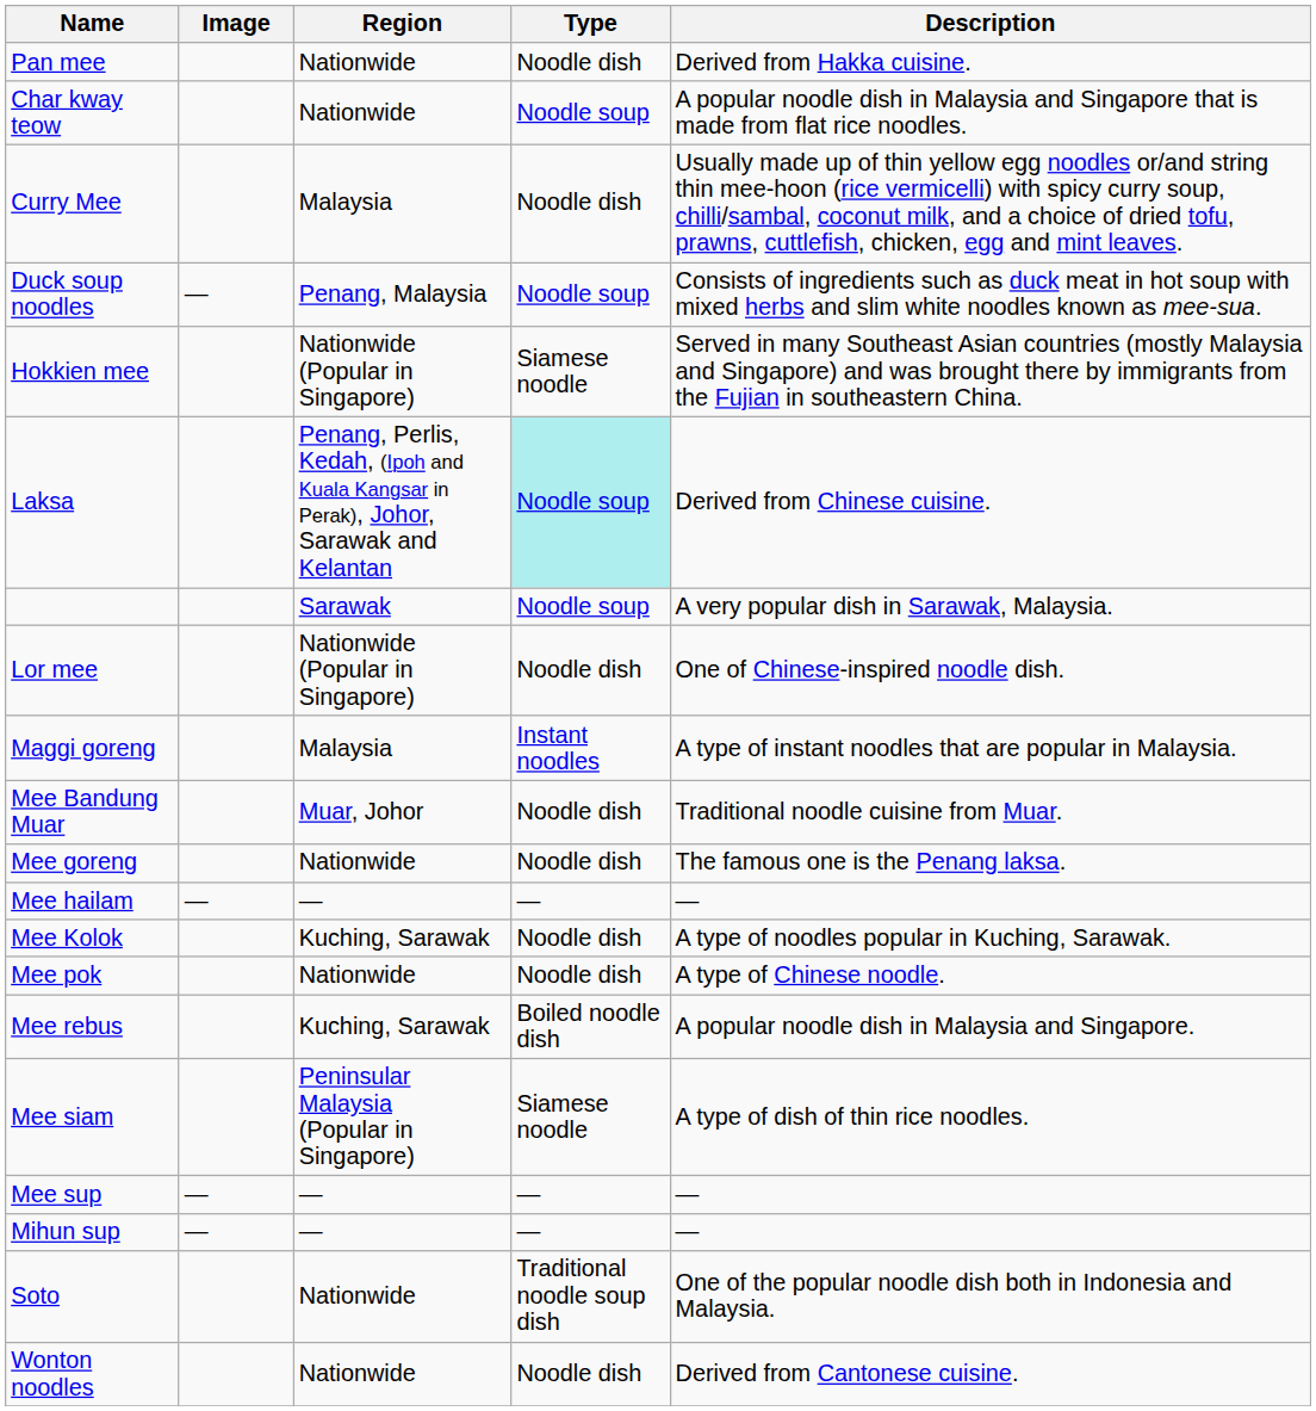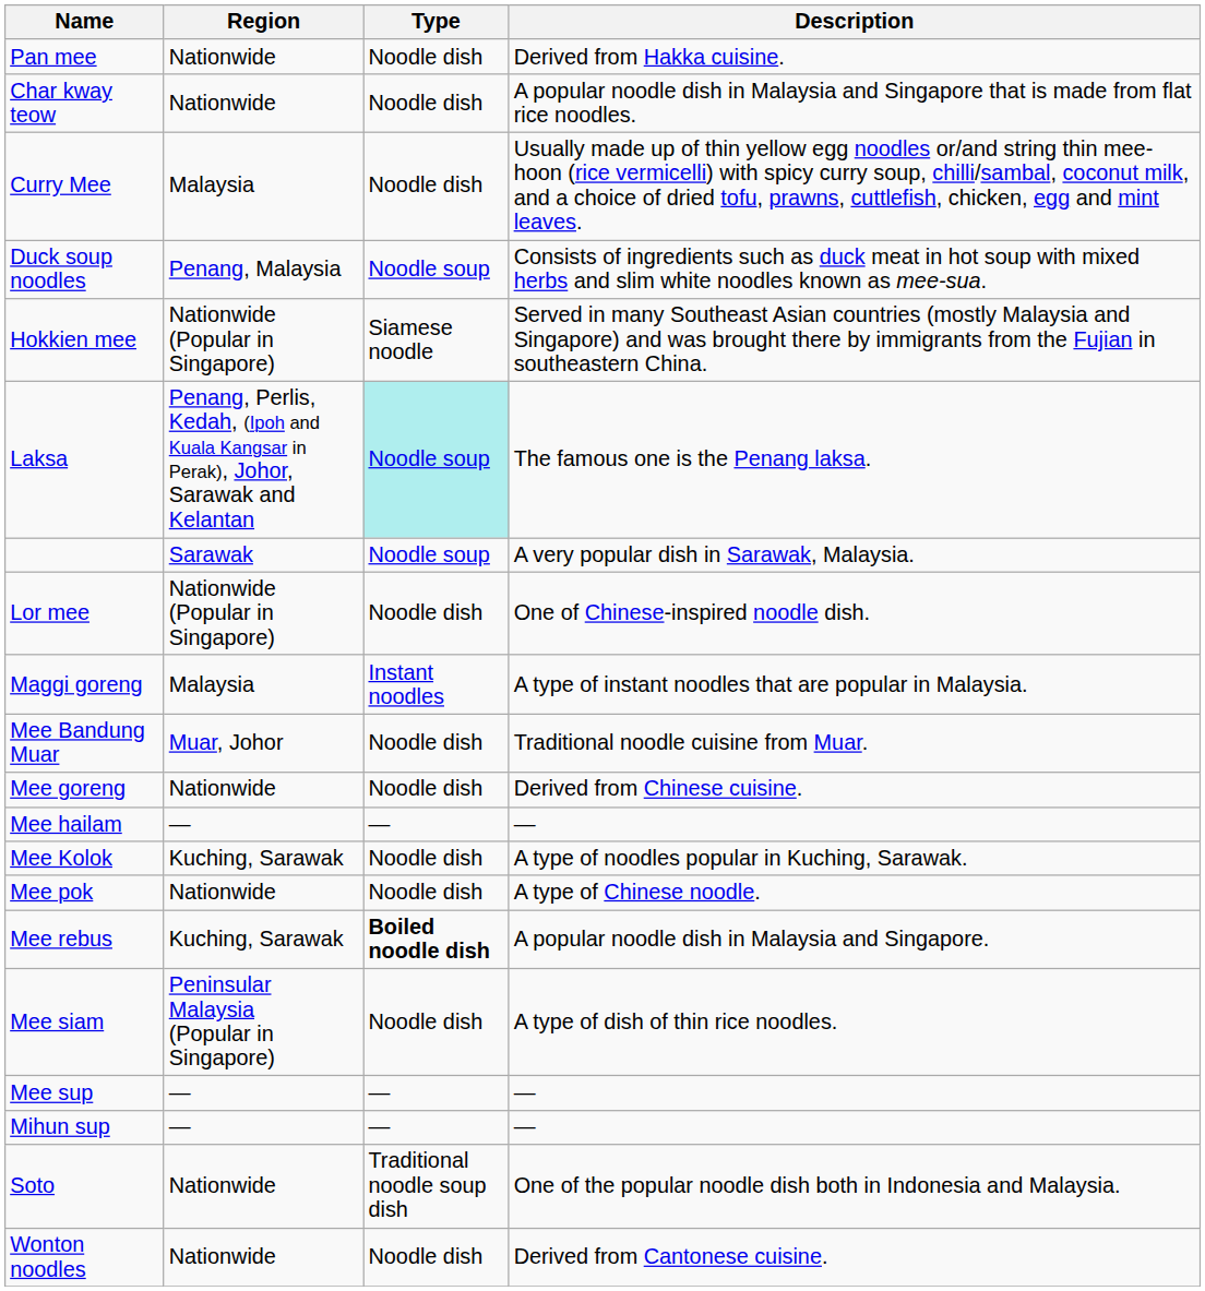- column: Image | — | — | — | —
Char kway teow | Type: Noodle soup -> Noodle dish
Laksa | Description: Derived from Chinese cuisine. -> The famous one is the Penang laksa.
Mee goreng | Description: The famous one is the Penang laksa. -> Derived from Chinese cuisine.
Mee rebus | Type: normal -> bold
Mee siam | Type: Siamese noodle -> Noodle dish
